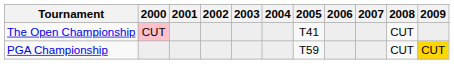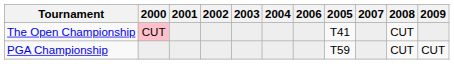columns swapped: 2005 <-> 2006
PGA Championship | 2009: gold background -> no background
